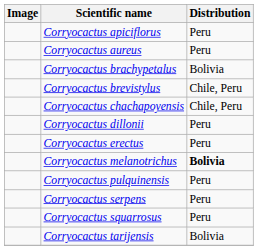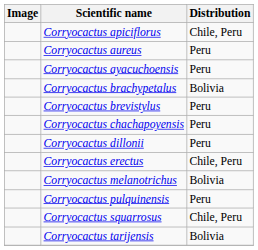Corryocactus apiciflorus | Distribution: Peru -> Chile, Peru
+ row: Corryocactus ayacuchoensis | Peru
Corryocactus brevistylus | Distribution: Chile, Peru -> Peru
Corryocactus chachapoyensis | Distribution: Chile, Peru -> Peru
Corryocactus erectus | Distribution: Peru -> Chile, Peru
Corryocactus melanotrichus | Distribution: bold -> normal
- row: Corryocactus serpens | Peru
Corryocactus squarrosus | Distribution: Peru -> Chile, Peru
